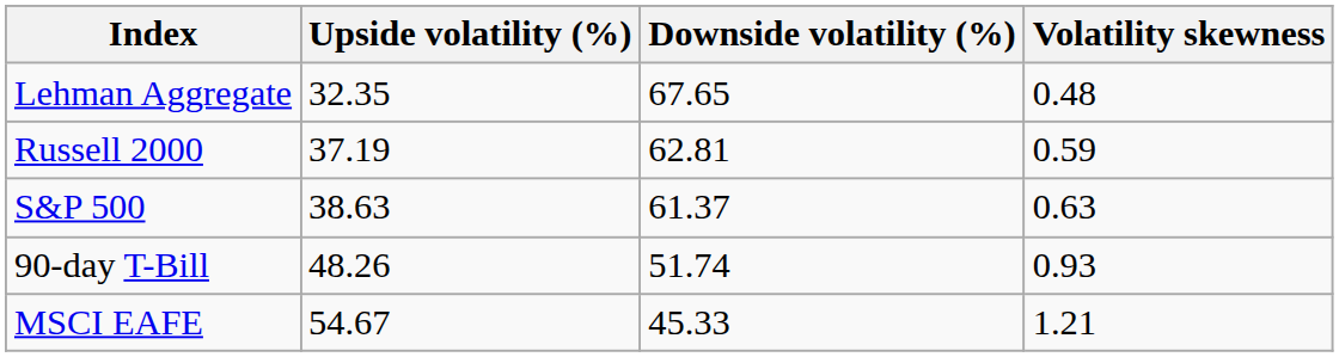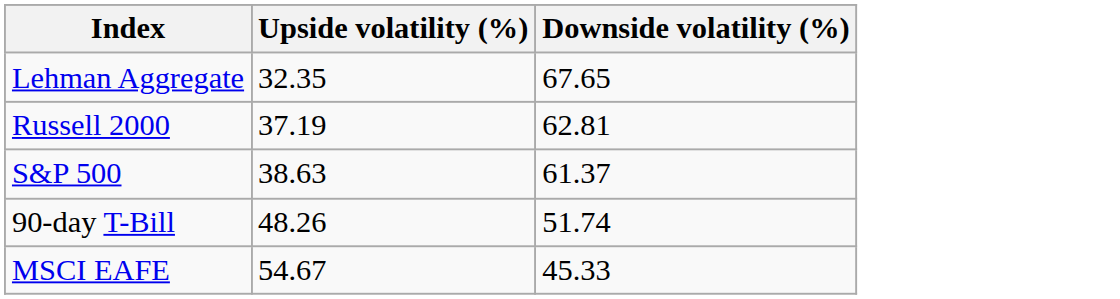- column: Volatility skewness | 0.48 | 0.59 | 0.63 | 0.93 | 1.21
